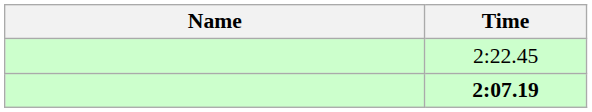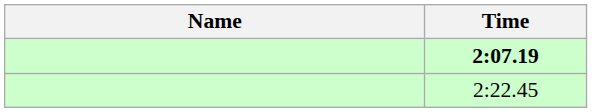rows swapped: 2:07.19 <-> 2:22.45
